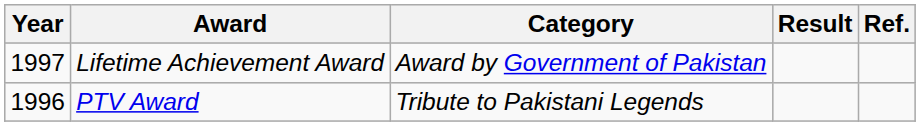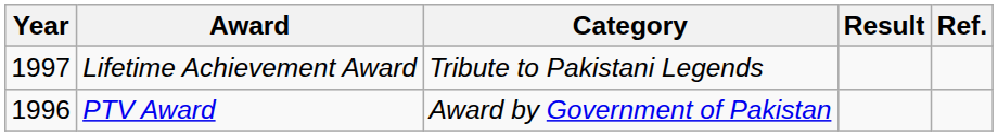Lifetime Achievement Award | Category: Award by Government of Pakistan -> Tribute to Pakistani Legends
PTV Award | Category: Tribute to Pakistani Legends -> Award by Government of Pakistan
